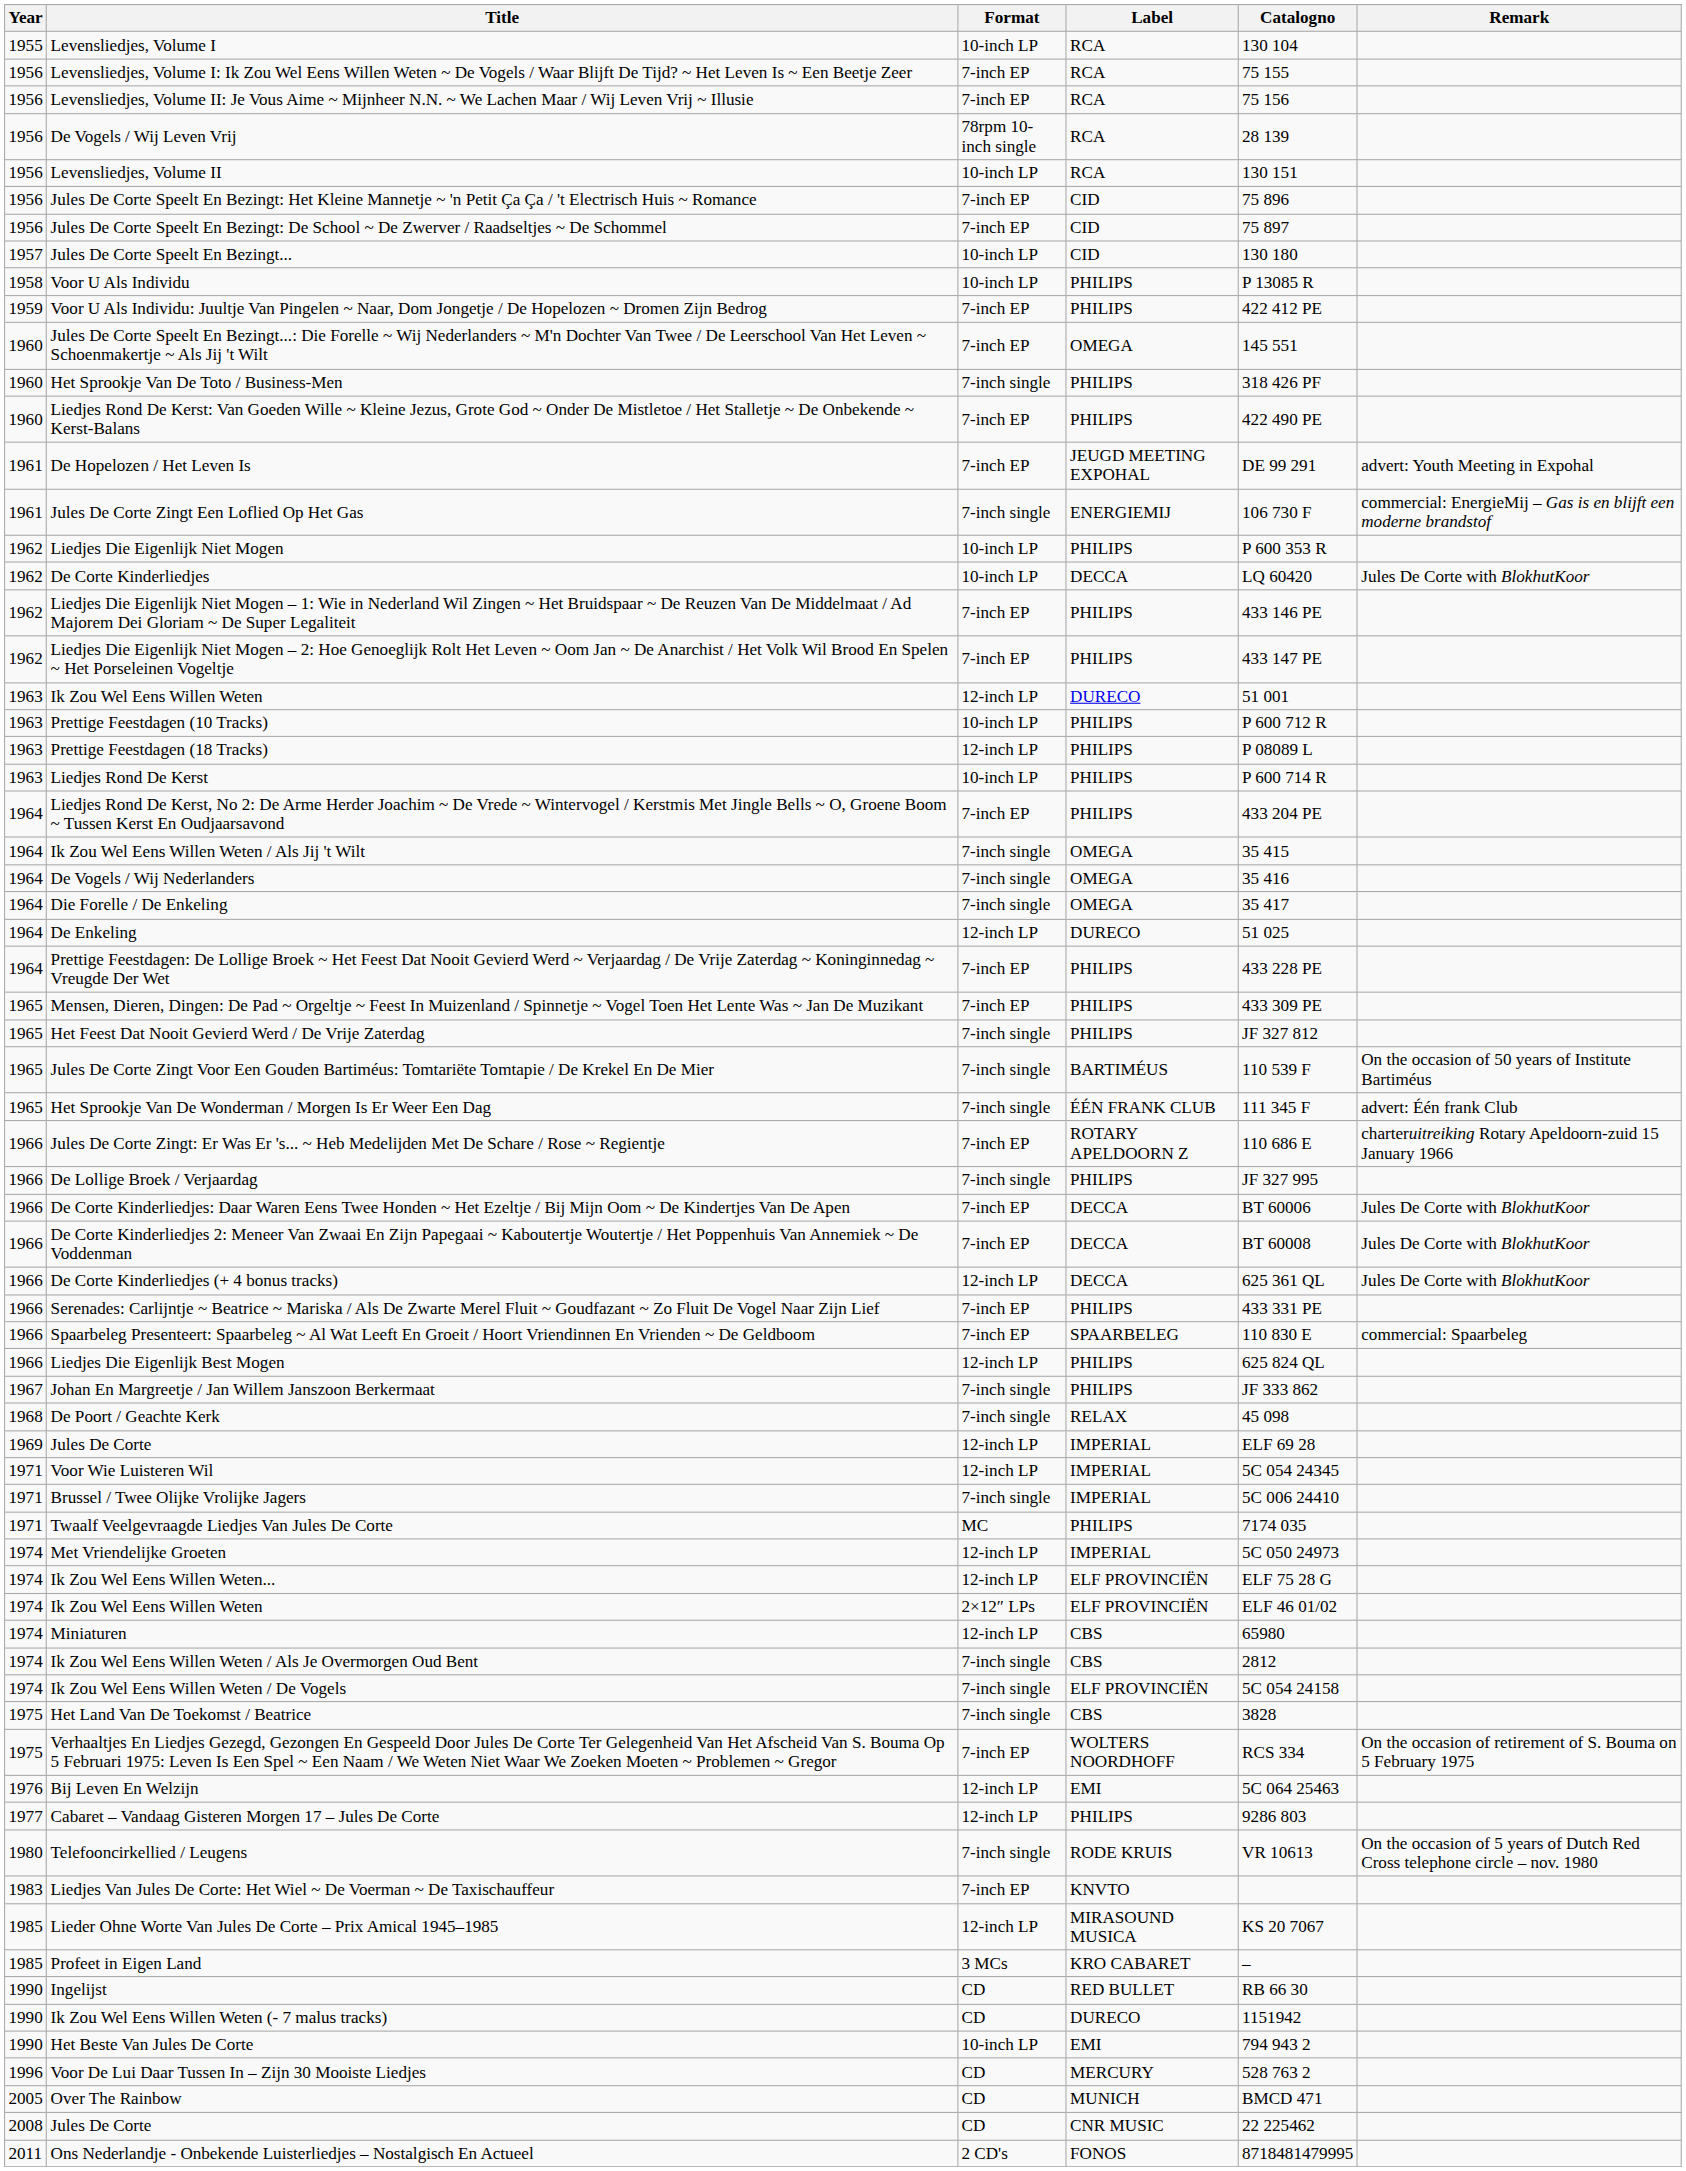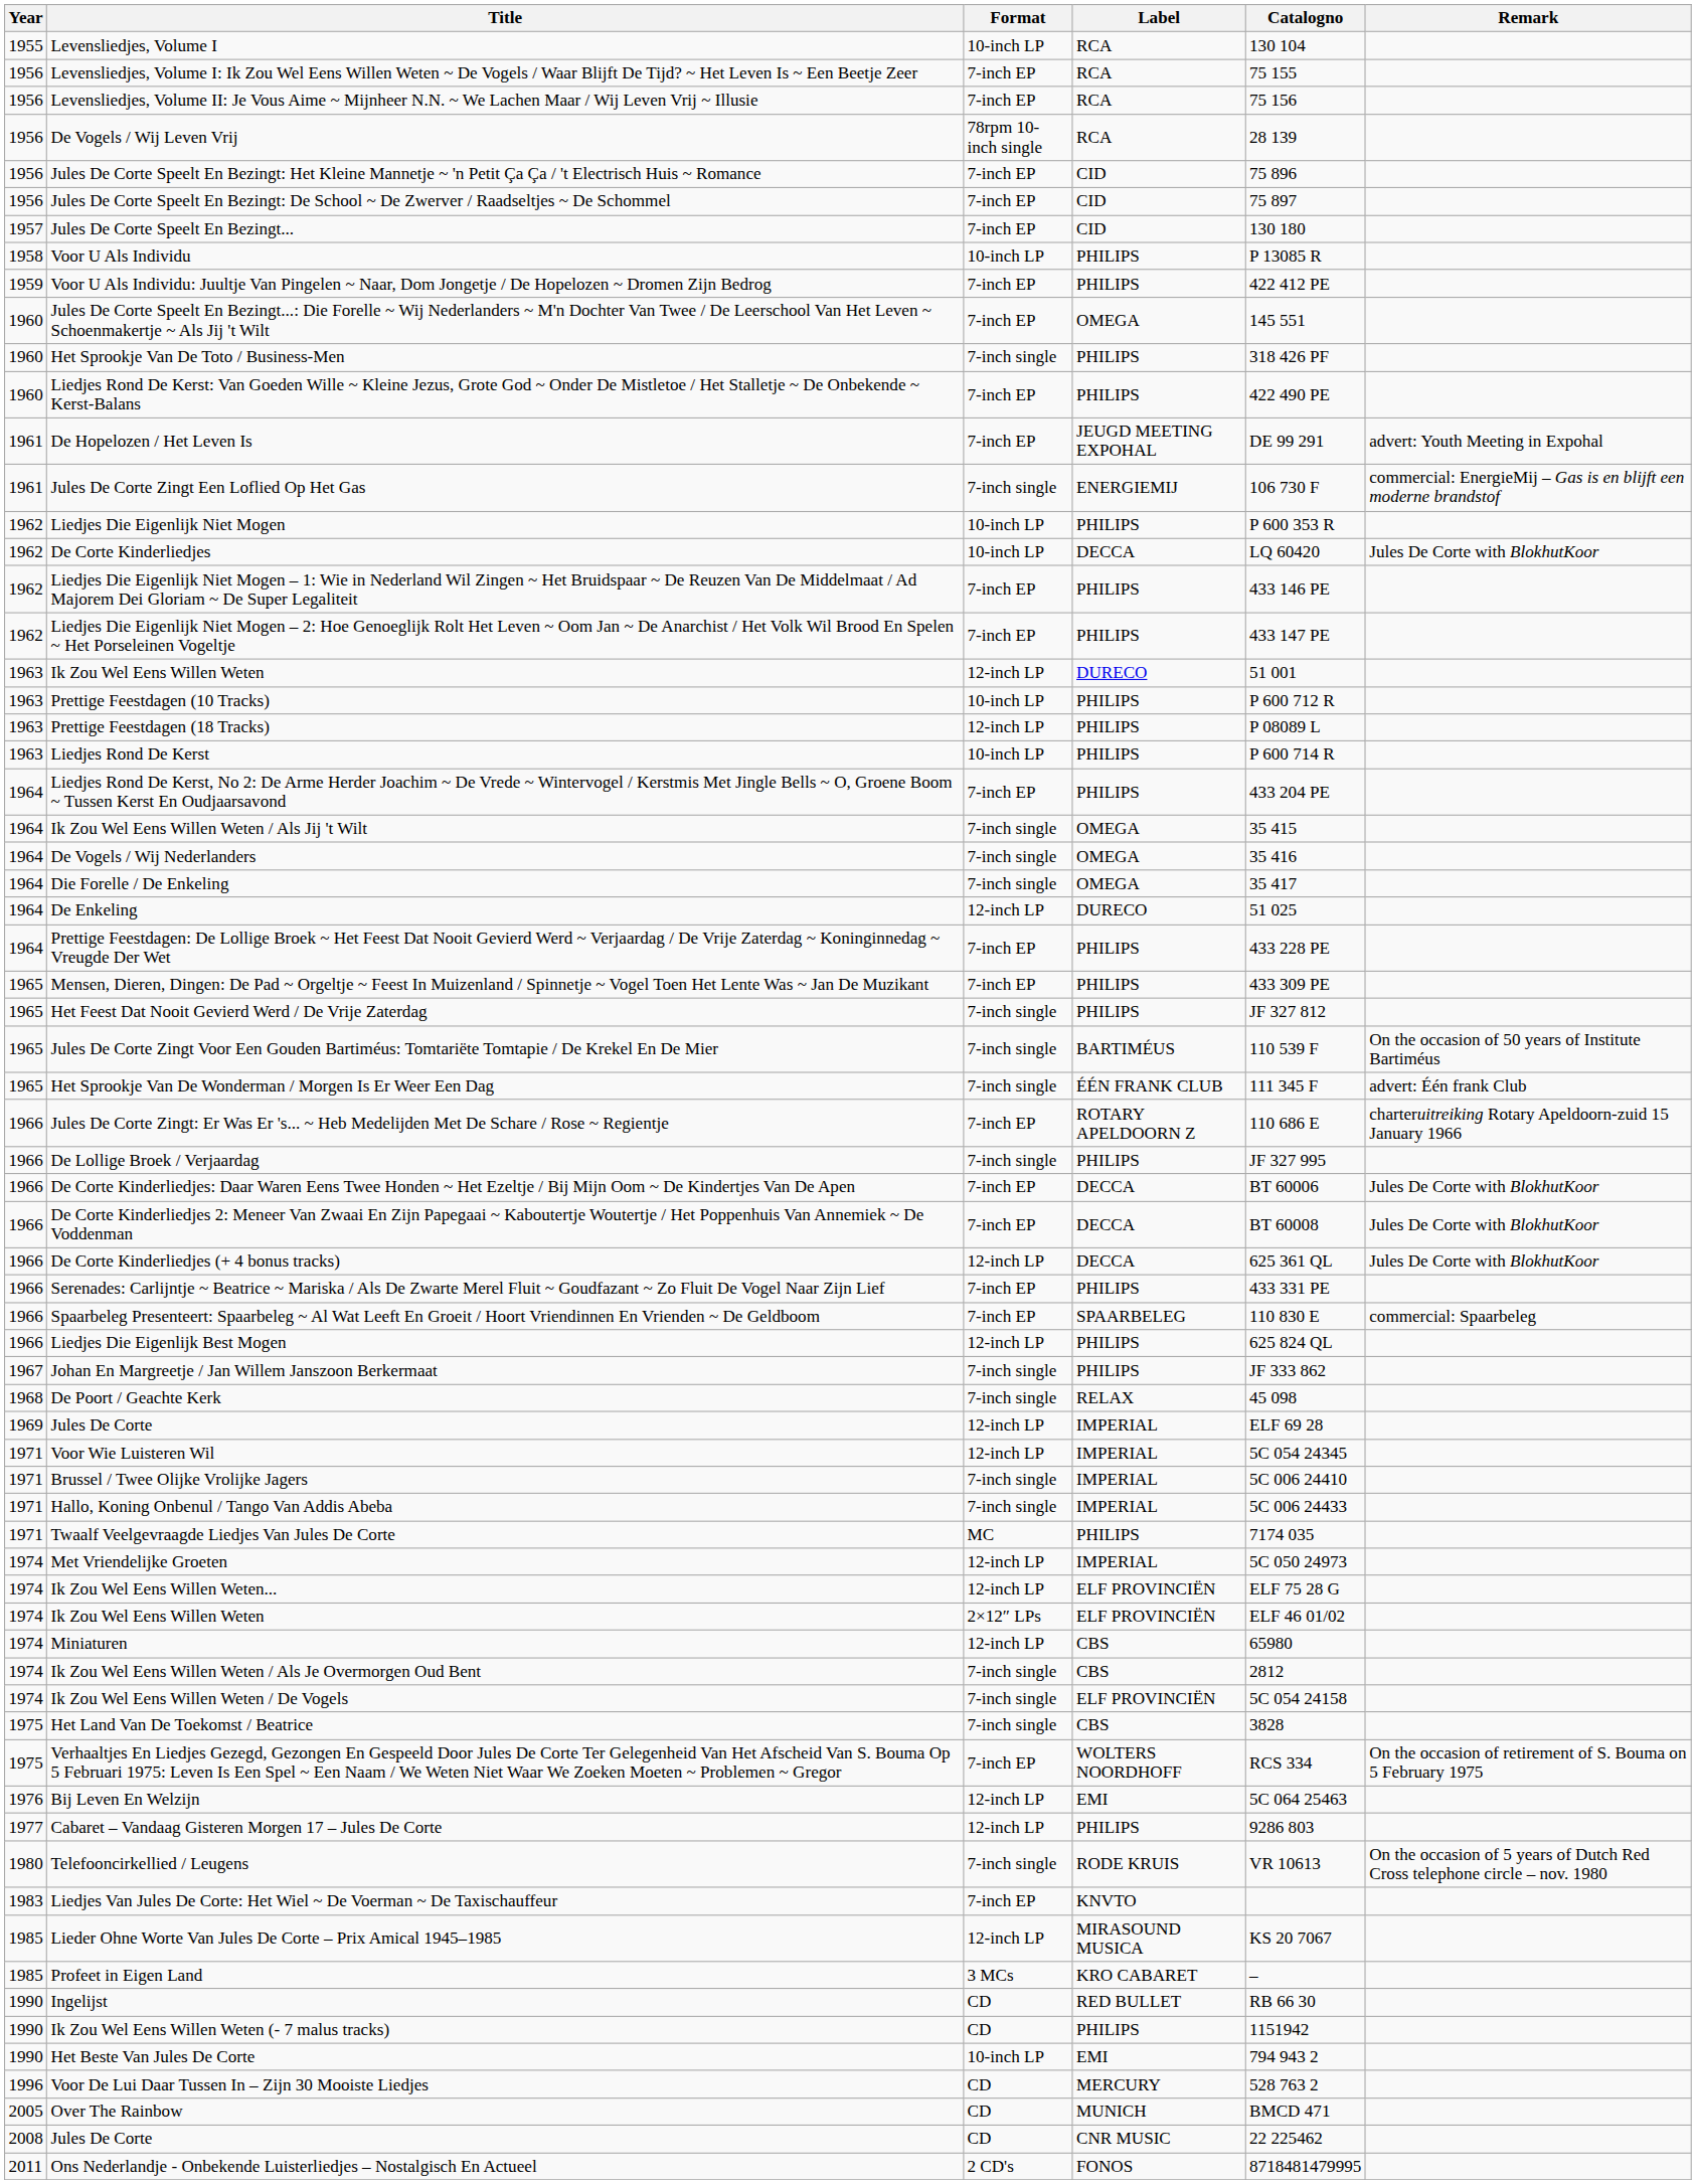- row: 1956 | Levensliedjes, Volume II | 10-inch LP | RCA | 130 151
Jules De Corte Speelt En Bezingt... | Format: 10-inch LP -> 7-inch EP
+ row: 1971 | Hallo, Koning Onbenul / Tango Van Addis Abeba | 7-inch single | IMPERIAL | 5C 006 24433
Ik Zou Wel Eens Willen Weten (- 7 malus tracks) | Label: DURECO -> PHILIPS
